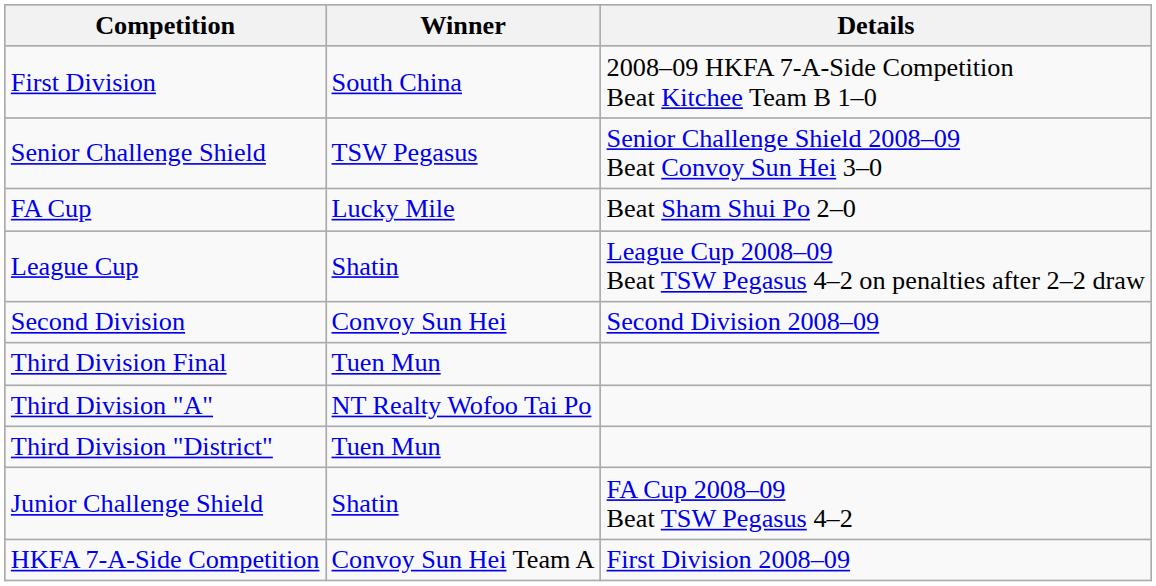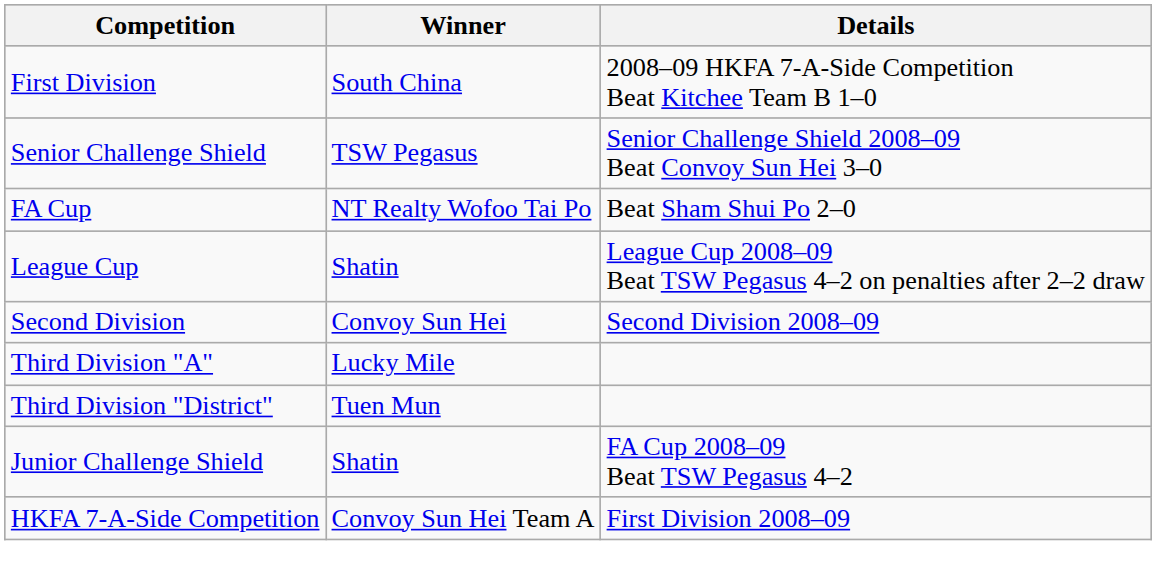FA Cup | Winner: Lucky Mile -> NT Realty Wofoo Tai Po
- row: Third Division Final | Tuen Mun
Third Division "A" | Winner: NT Realty Wofoo Tai Po -> Lucky Mile
